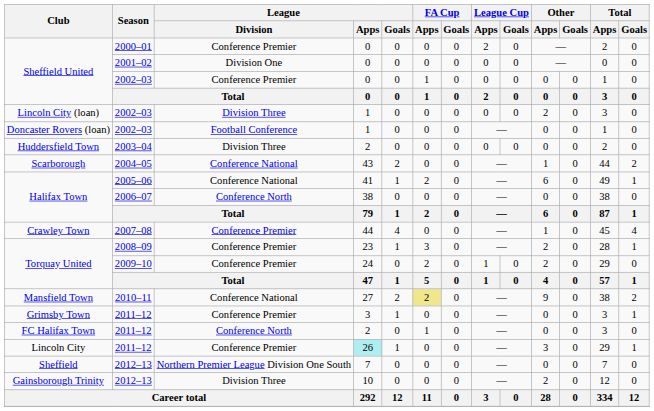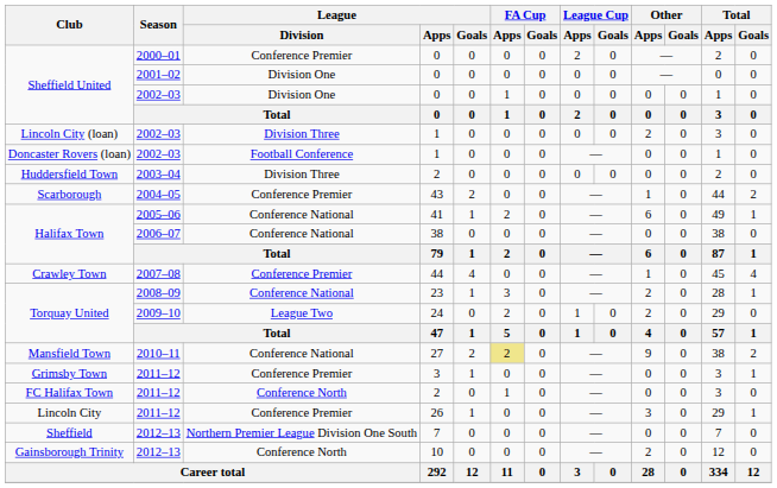Sheffield United / 2002–03 | League / Division: Conference Premier -> Division One
Scarborough | League / Division: Conference National -> Conference Premier
Halifax Town / 2006–07 | League / Division: Conference North -> Conference National
Torquay United / 2008–09 | League / Division: Conference Premier -> Conference National
Torquay United / 2009–10 | League / Division: Conference Premier -> League Two
Lincoln City | League / Apps: paleturquoise background -> no background
Gainsborough Trinity | League / Division: Division Three -> Conference North
